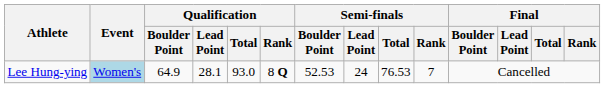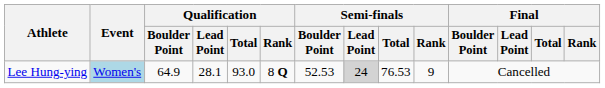Lee Hung-ying | Semi-finals / Lead Point: no background -> lightgrey background
Lee Hung-ying | Semi-finals / Rank: 7 -> 9
